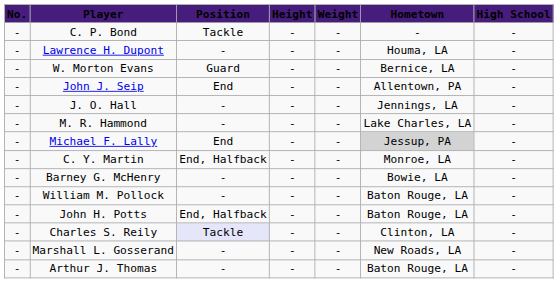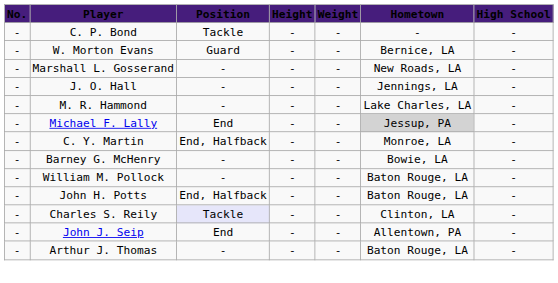- row: - | Lawrence H. Dupont | - | - | - | Houma, LA | -
rows swapped: Marshall L. Gosserand <-> John J. Seip
